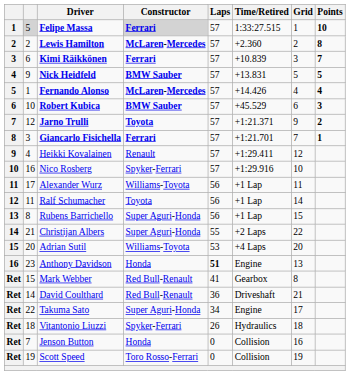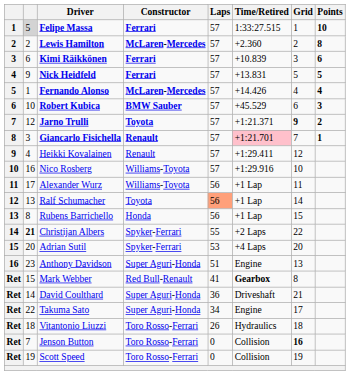Felipe Massa | Constructor: lightgrey background -> no background
Kimi Räikkönen | Points: 7 -> 6
Nick Heidfeld | Constructor: BMW Sauber -> Ferrari
Jarno Trulli | Grid: normal -> bold
Giancarlo Fisichella | Constructor: Ferrari -> Renault
Giancarlo Fisichella | Time/Retired: no background -> pink background
Nico Rosberg | Constructor: Spyker-Ferrari -> Williams-Toyota
Ralf Schumacher | column 2: 11 -> 13
Ralf Schumacher | Laps: no background -> lightsalmon background
Rubens Barrichello | Constructor: Super Aguri-Honda -> Honda
Christijan Albers | column 2: normal -> bold
Christijan Albers | Constructor: Super Aguri-Honda -> Spyker-Ferrari
Adrian Sutil | Constructor: Williams-Toyota -> Spyker-Ferrari
Anthony Davidson | Constructor: Honda -> Super Aguri-Honda
Anthony Davidson | Laps: bold -> normal
Mark Webber | Time/Retired: normal -> bold
David Coulthard | Constructor: Red Bull-Renault -> Super Aguri-Honda
Vitantonio Liuzzi | Constructor: Spyker-Ferrari -> Toro Rosso-Ferrari
Jenson Button | Constructor: Honda -> Toro Rosso-Ferrari
Jenson Button | Grid: normal -> bold
